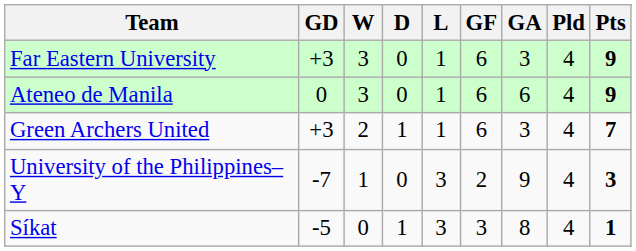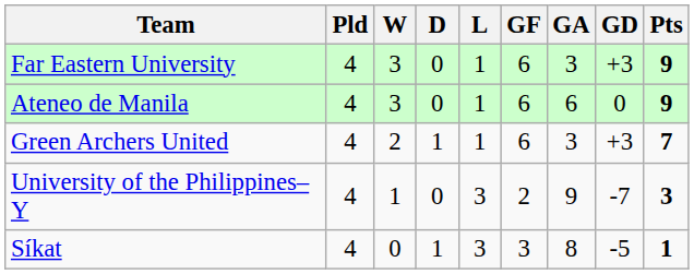columns swapped: Pld <-> GD
